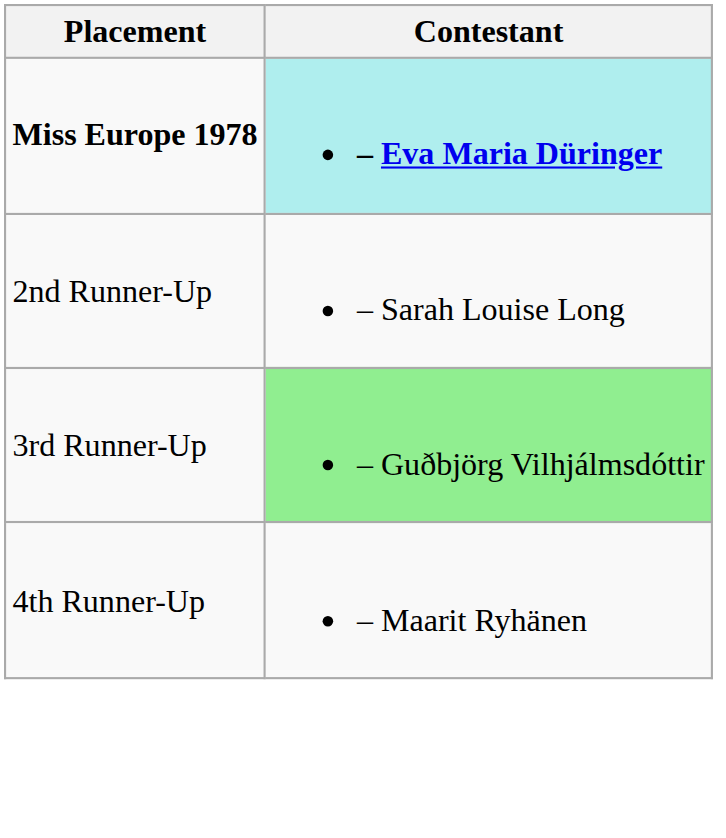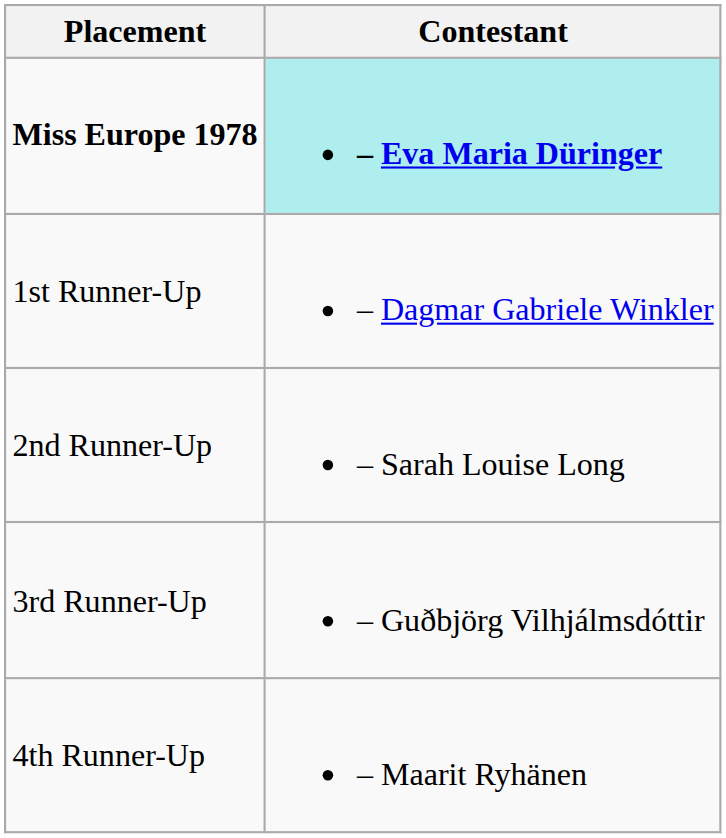+ row: 1st Runner-Up | – Dagmar Gabriele Winkler
3rd Runner-Up | Contestant: lightgreen background -> no background
